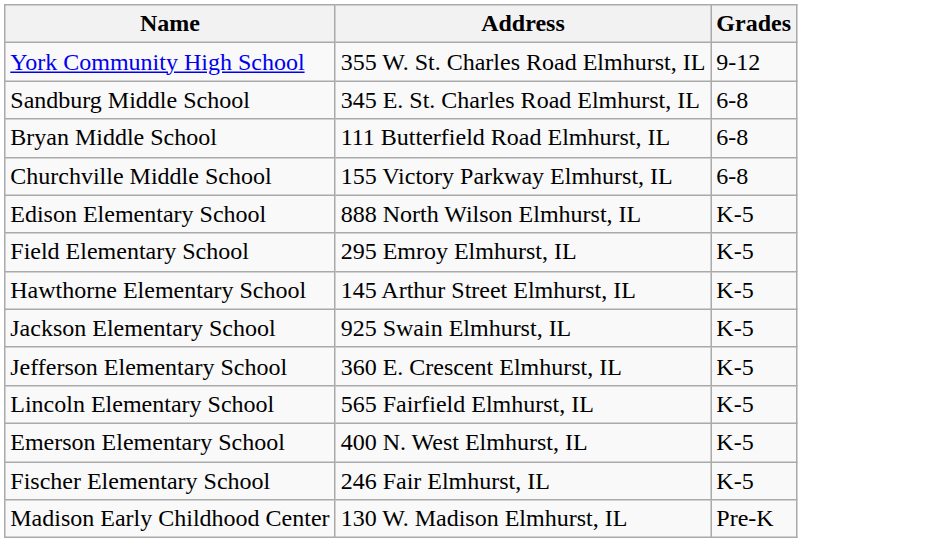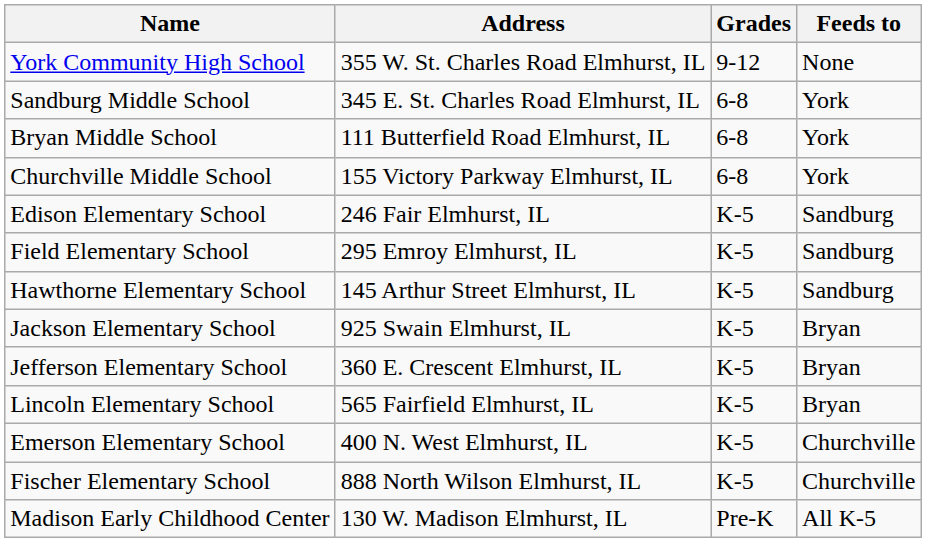+ column: Feeds to | None | York | York | York | Sandburg | Sandburg | Sandburg | Bryan | Bryan | Bryan | Churchville | Churchville | All K-5
Edison Elementary School | Address: 888 North Wilson Elmhurst, IL -> 246 Fair Elmhurst, IL
Fischer Elementary School | Address: 246 Fair Elmhurst, IL -> 888 North Wilson Elmhurst, IL
